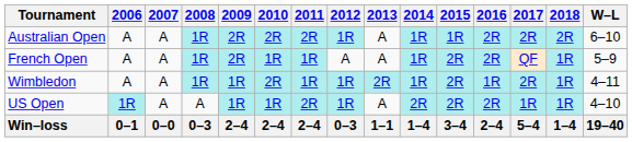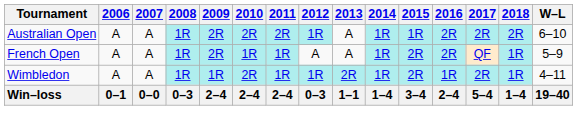- row: US Open | 1R | A | A | 1R | 1R | 2R | 1R | A | 2R | 2R | 2R | 1R | 1R | 4–10
